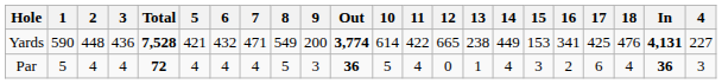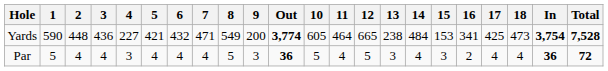columns swapped: 4 <-> Total
Yards | 10: 614 -> 605
Yards | 11: 422 -> 464
Yards | 14: 449 -> 484
Yards | 18: 476 -> 473
Yards | In: 4,131 -> 3,754
Par | 12: 0 -> 5
Par | 13: 1 -> 3
Par | 17: 6 -> 4
